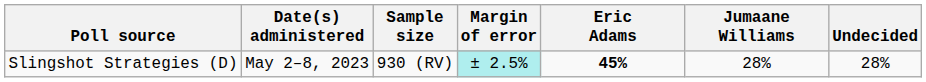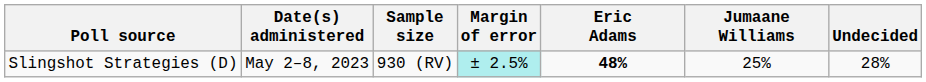Slingshot Strategies (D) | Eric Adams: 45% -> 48%
Slingshot Strategies (D) | Jumaane Williams: 28% -> 25%
